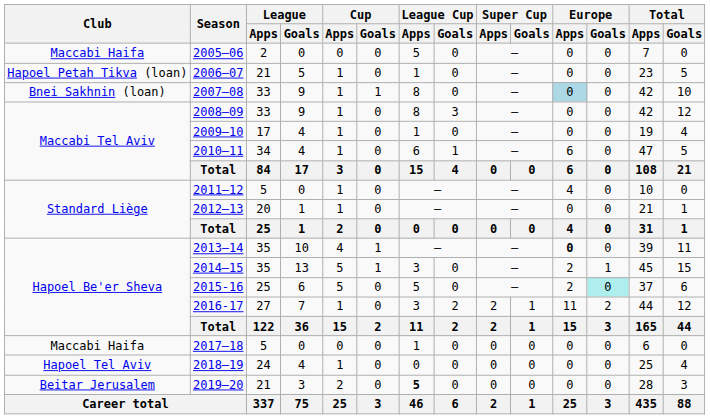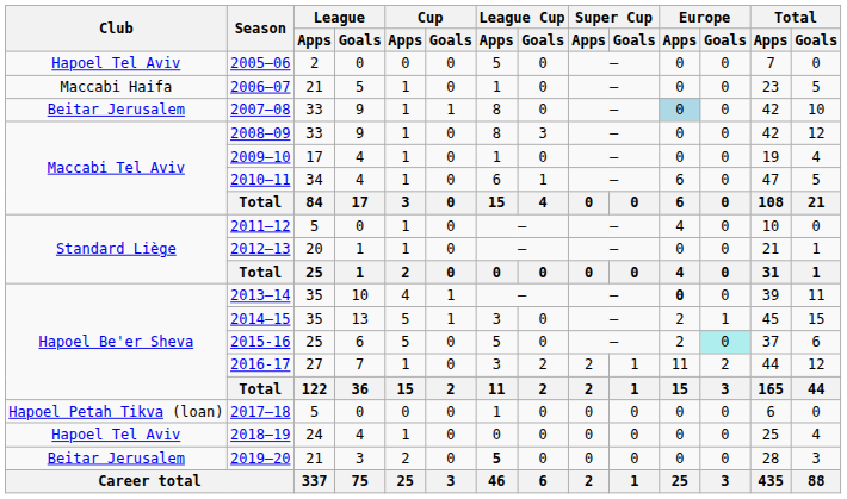2005–06 | Club: Maccabi Haifa -> Hapoel Tel Aviv
2006–07 | Club: Hapoel Petah Tikva (loan) -> Maccabi Haifa
2007–08 | Club: Bnei Sakhnin (loan) -> Beitar Jerusalem
2017–18 | Club: Maccabi Haifa -> Hapoel Petah Tikva (loan)
